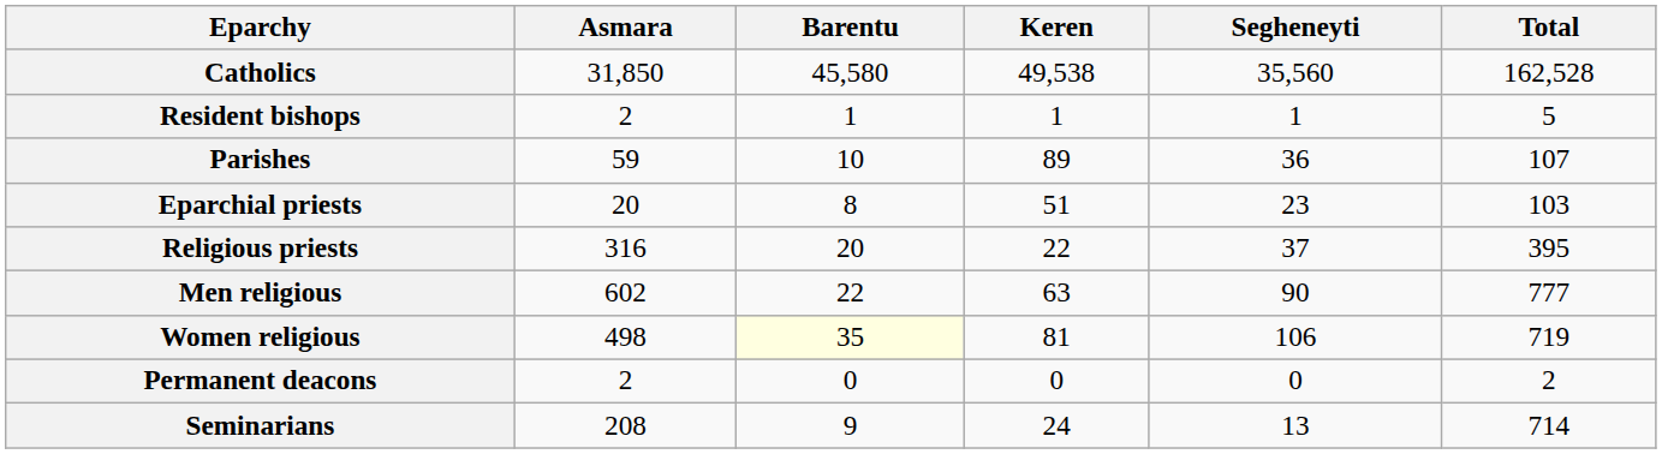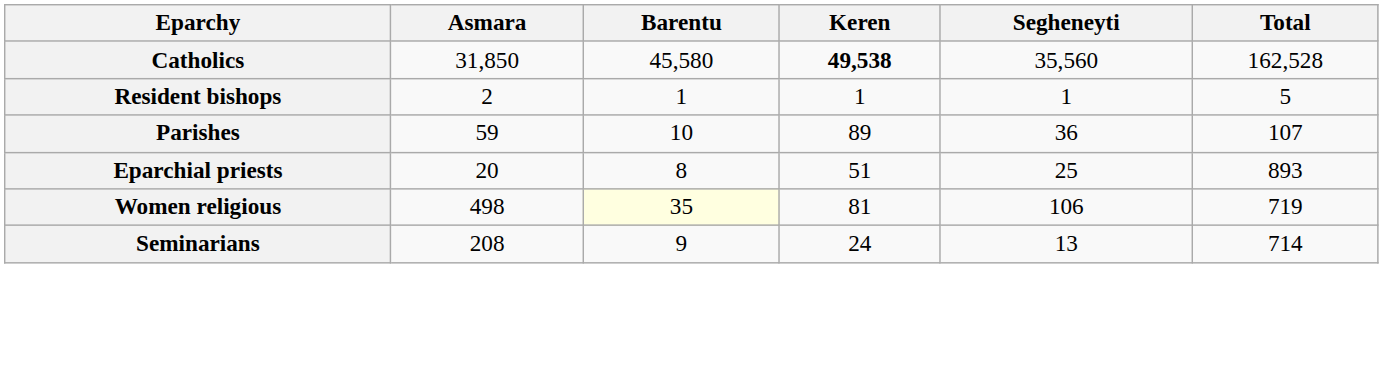Catholics | Keren: normal -> bold
Eparchial priests | Segheneyti: 23 -> 25
Eparchial priests | Total: 103 -> 893
- row: Religious priests | 316 | 20 | 22 | 37 | 395
- row: Men religious | 602 | 22 | 63 | 90 | 777
- row: Permanent deacons | 2 | 0 | 0 | 0 | 2
